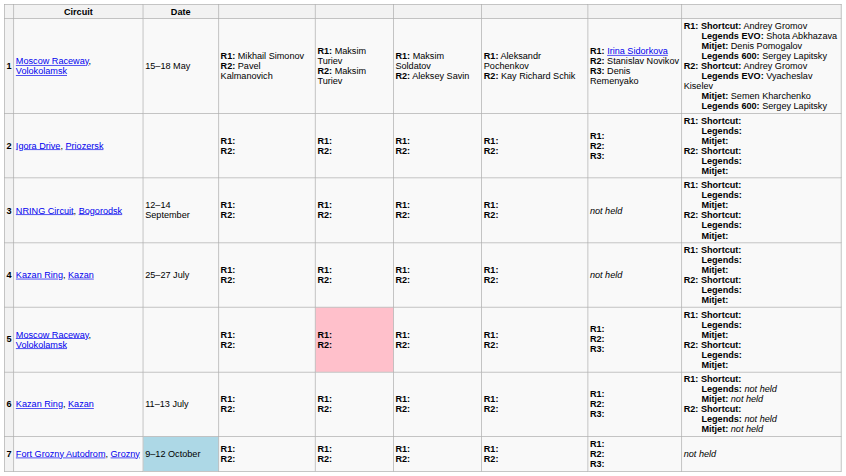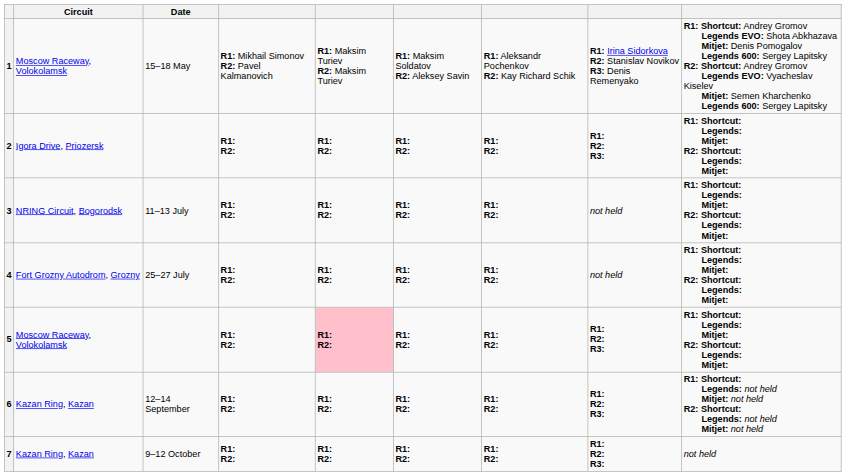3 | Date: 12–14 September -> 11–13 July
4 | Circuit: Kazan Ring, Kazan -> Fort Grozny Autodrom, Grozny
6 | Date: 11–13 July -> 12–14 September
7 | Circuit: Fort Grozny Autodrom, Grozny -> Kazan Ring, Kazan
7 | Date: lightblue background -> no background
